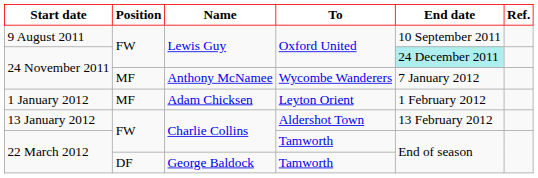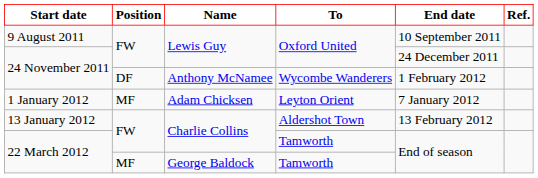24 November 2011 / Lewis Guy | End date: paleturquoise background -> no background
24 November 2011 / Anthony McNamee | Position: MF -> DF
24 November 2011 / Anthony McNamee | End date: 7 January 2012 -> 1 February 2012
1 January 2012 | End date: 1 February 2012 -> 7 January 2012
22 March 2012 / George Baldock | Position: DF -> MF
